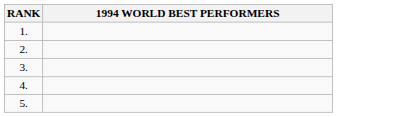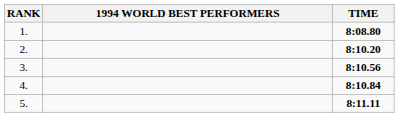+ column: TIME | 8:08.80 | 8:10.20 | 8:10.56 | 8:10.84 | 8:11.11
